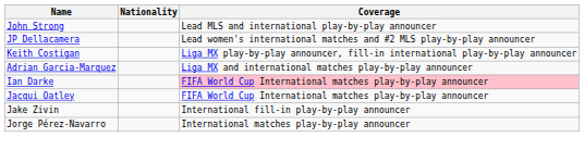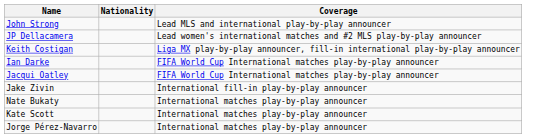- row: Adrian Garcia-Marquez | Liga MX and international matches play-by-play announcer
Ian Darke | Coverage: pink background -> no background
+ row: Nate Bukaty | International matches play-by-play announcer
+ row: Kate Scott | International matches play-by-play announcer
